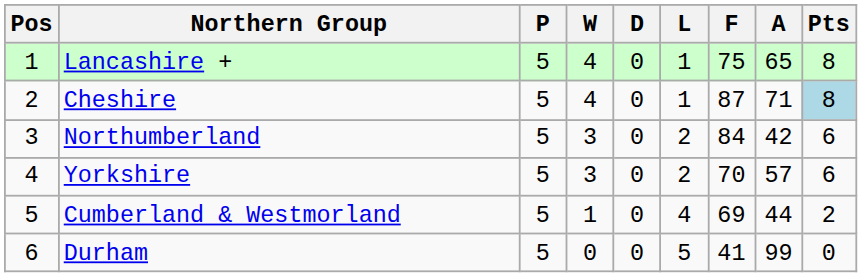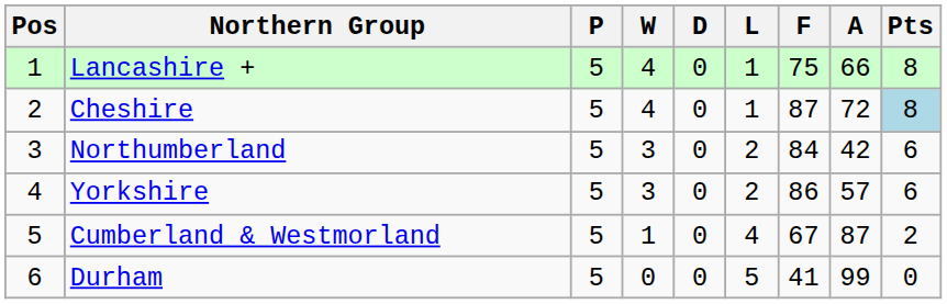Lancashire + | A: 65 -> 66
Cheshire | A: 71 -> 72
Yorkshire | F: 70 -> 86
Cumberland & Westmorland | F: 69 -> 67
Cumberland & Westmorland | A: 44 -> 87
